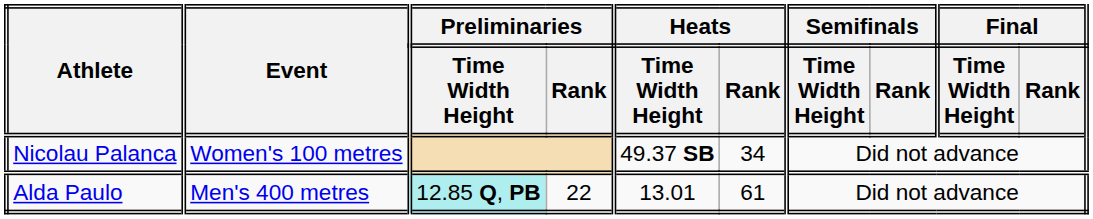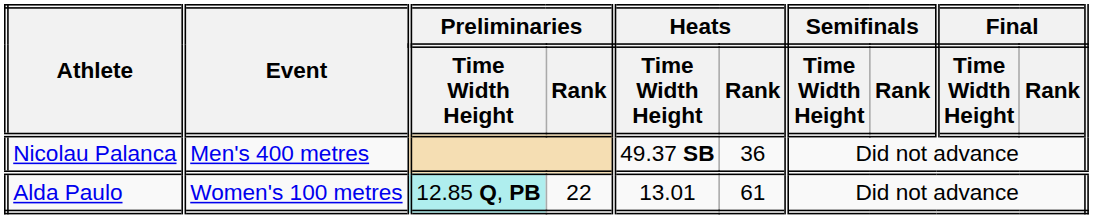Nicolau Palanca | Event: Women's 100 metres -> Men's 400 metres
Nicolau Palanca | Heats / Rank: 34 -> 36
Alda Paulo | Event: Men's 400 metres -> Women's 100 metres
